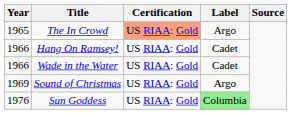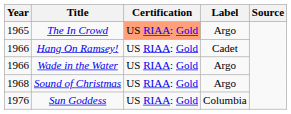Wade in the Water | Label: Cadet -> Argo
Sound of Christmas | Year: 1969 -> 1968
Sun Goddess | Label: lightgreen background -> no background
